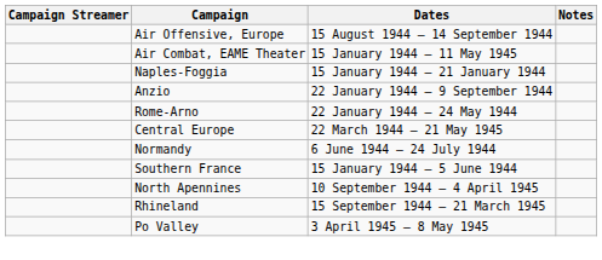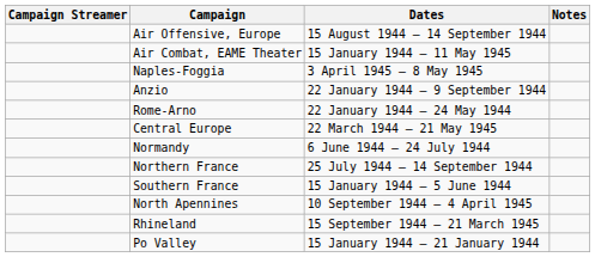Naples-Foggia | Dates: 15 January 1944 – 21 January 1944 -> 3 April 1945 – 8 May 1945
+ row: Northern France | 25 July 1944 – 14 September 1944
Po Valley | Dates: 3 April 1945 – 8 May 1945 -> 15 January 1944 – 21 January 1944
